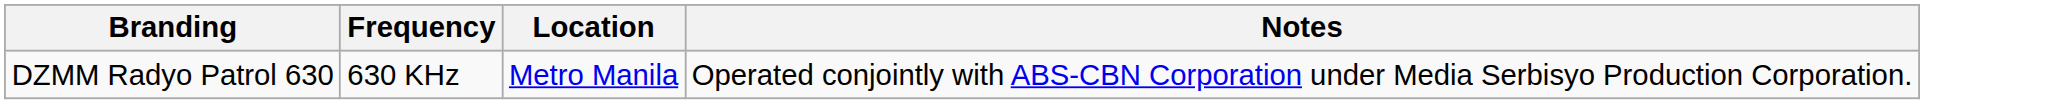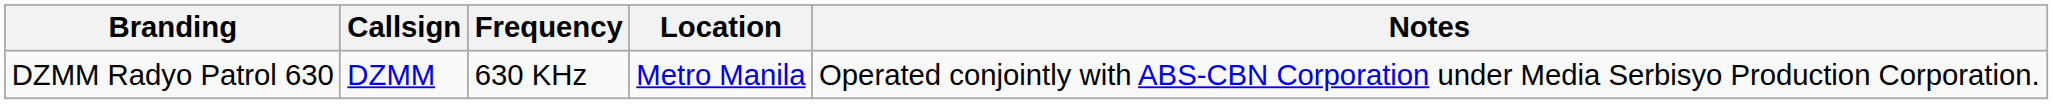+ column: Callsign | DZMM
